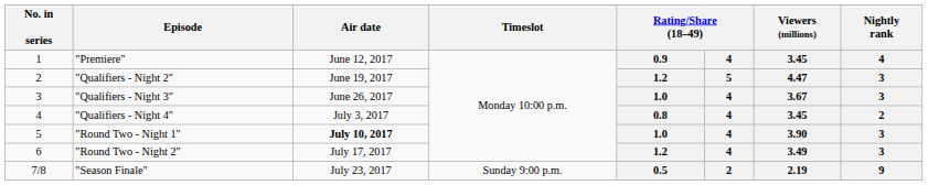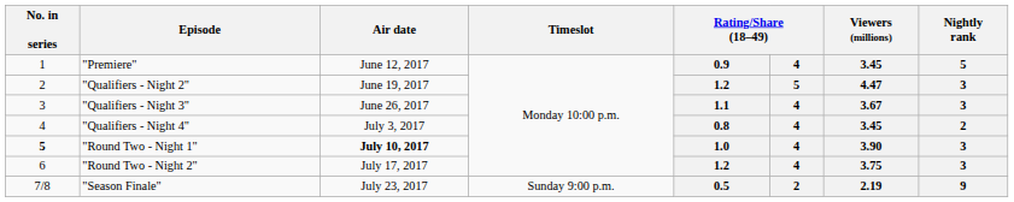"Premiere" | Nightly rank: 4 -> 5
"Qualifiers - Night 3" | column 5: 1.0 -> 1.1
"Round Two - Night 1" | No. in series: normal -> bold
"Round Two - Night 2" | Viewers (millions): 3.49 -> 3.75
